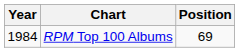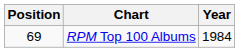columns swapped: Year <-> Position
